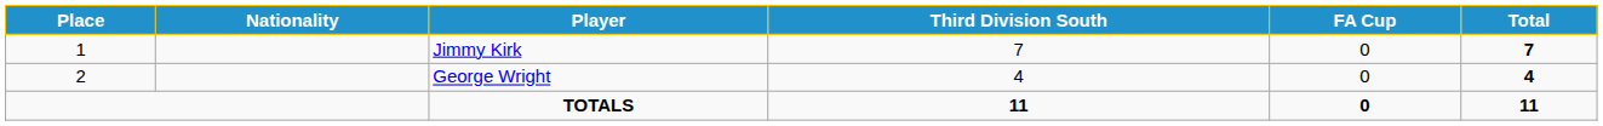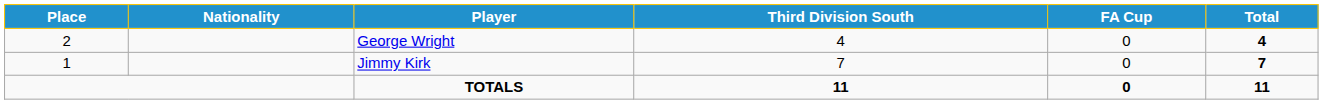rows swapped: Jimmy Kirk <-> George Wright
